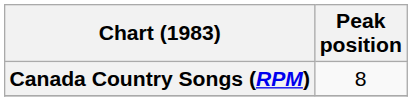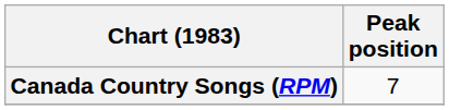Canada Country Songs (RPM) | Peak position: 8 -> 7
